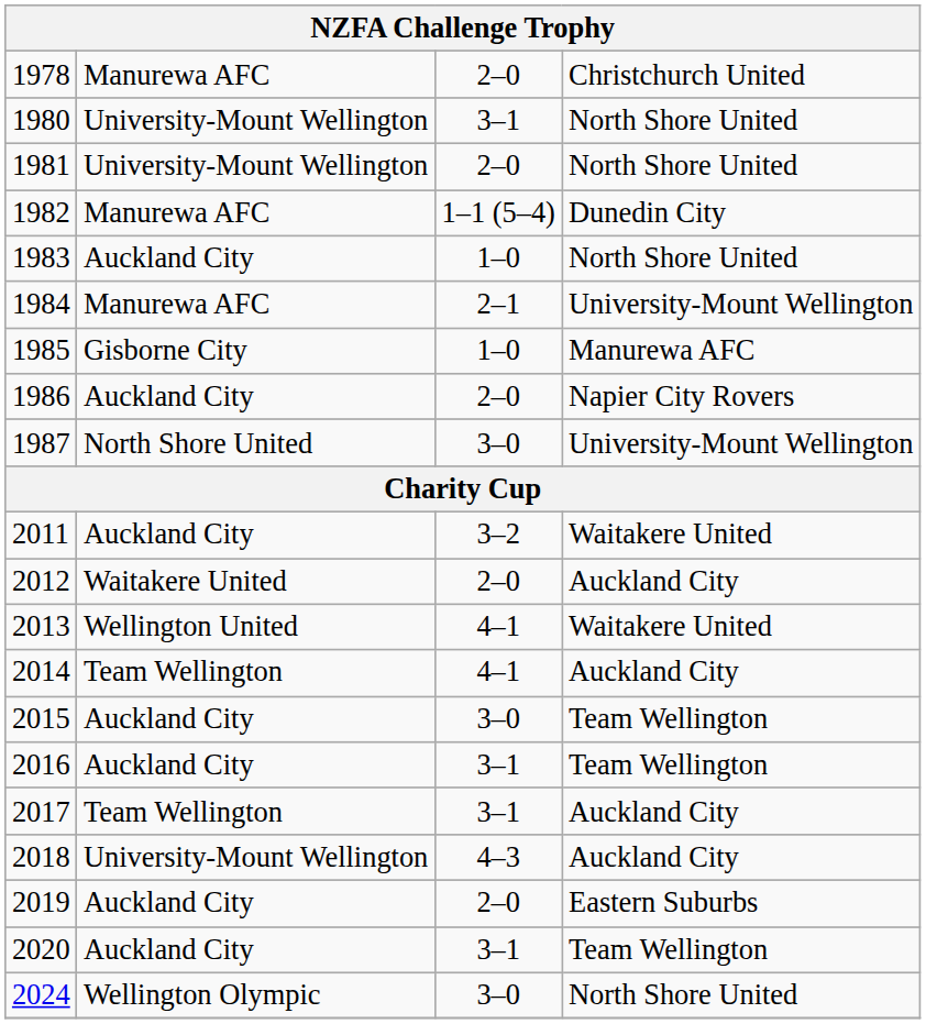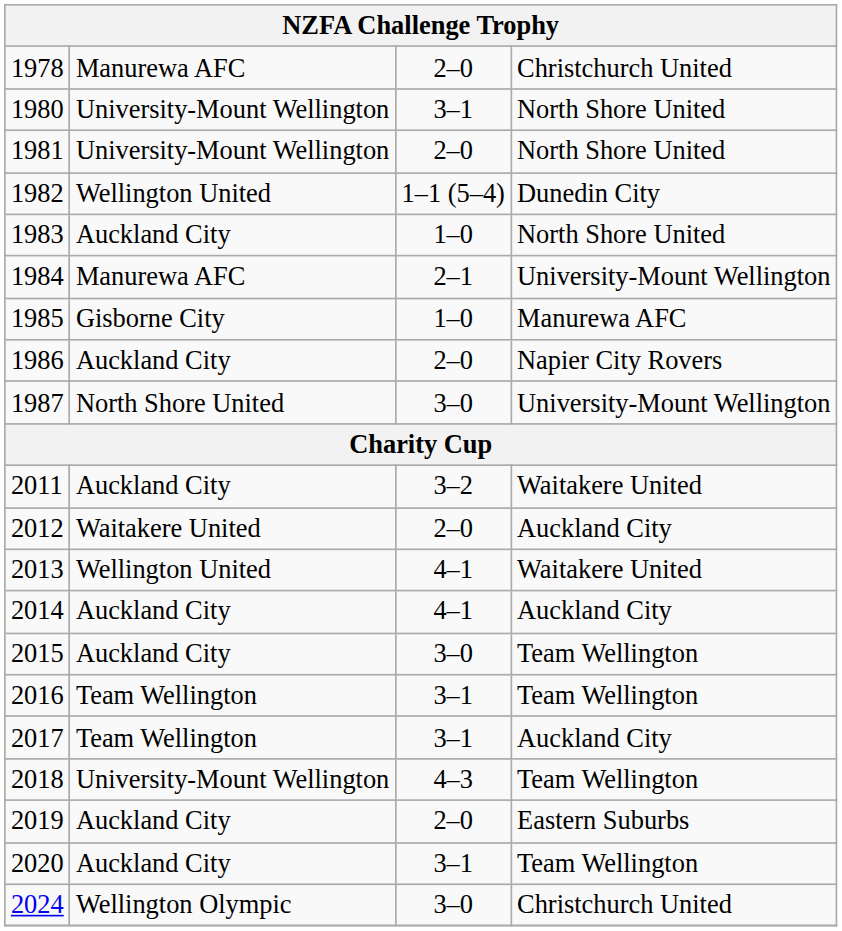1982 | column 2: Manurewa AFC -> Wellington United
2014 | column 2: Team Wellington -> Auckland City
2016 | column 2: Auckland City -> Team Wellington
2018 | column 4: Auckland City -> Team Wellington
2024 | column 4: North Shore United -> Christchurch United
